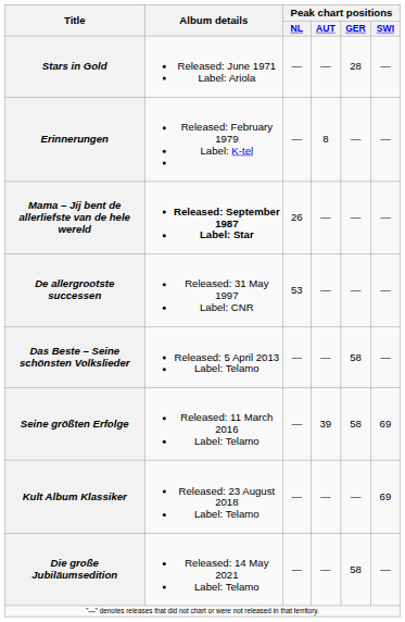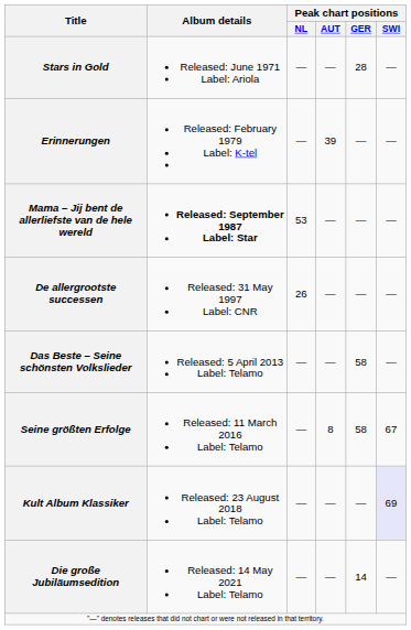Erinnerungen | Peak chart positions / AUT: 8 -> 39
Mama – Jij bent de allerliefste van de hele wereld | Peak chart positions / NL: 26 -> 53
De allergrootste successen | Peak chart positions / NL: 53 -> 26
Seine größten Erfolge | Peak chart positions / AUT: 39 -> 8
Seine größten Erfolge | Peak chart positions / SWI: 69 -> 67
Kult Album Klassiker | Peak chart positions / SWI: no background -> lavender background
Die große Jubiläumsedition | Peak chart positions / GER: 58 -> 14
